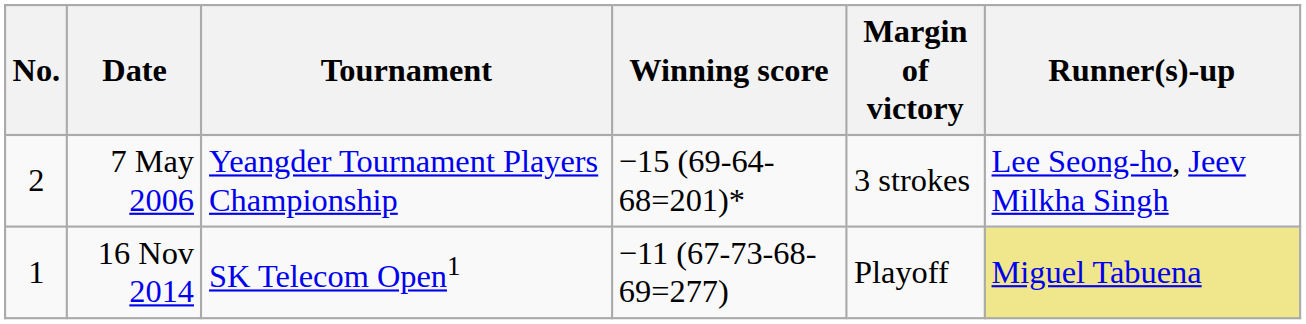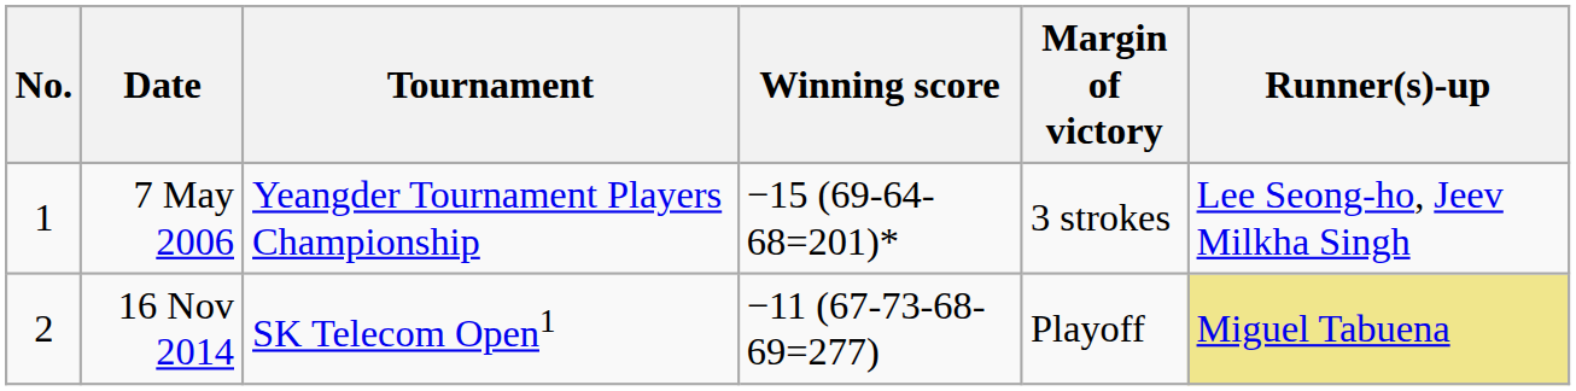7 May 2006 | No.: 2 -> 1
16 Nov 2014 | No.: 1 -> 2
